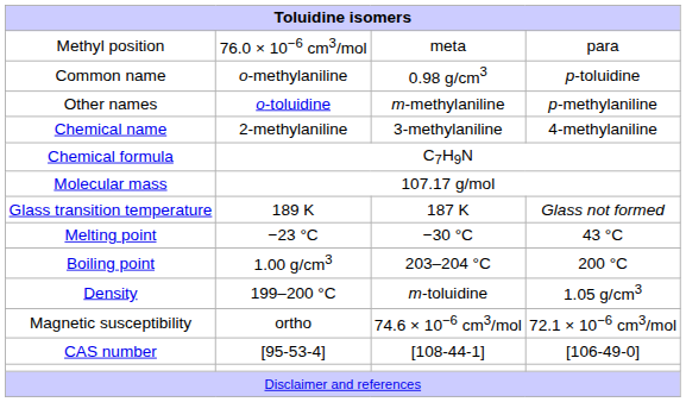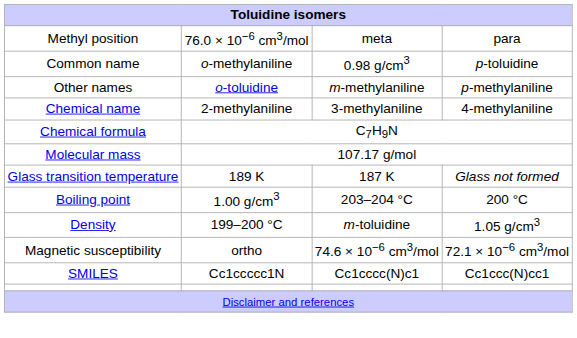- row: Melting point | −23 °C | −30 °C | 43 °C
- row: CAS number | [95-53-4] | [108-44-1] | [106-49-0]
+ row: SMILES | Cc1ccccc1N | Cc1cccc(N)c1 | Cc1ccc(N)cc1
